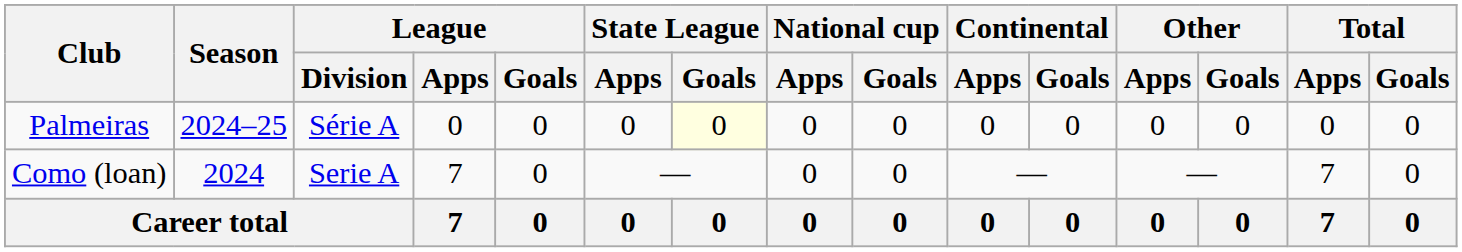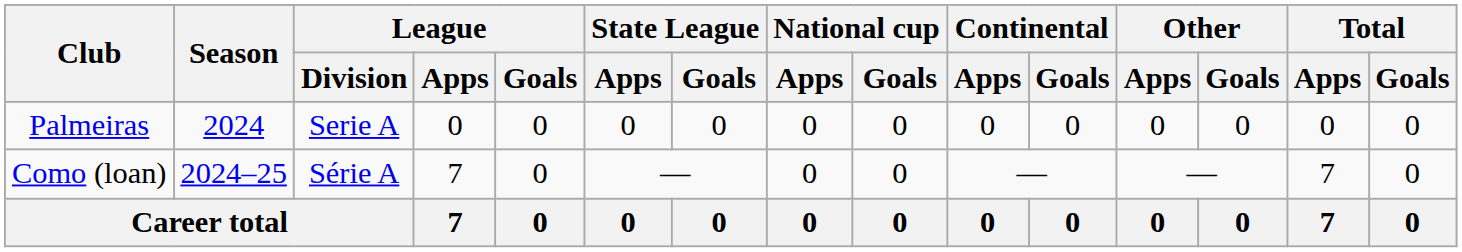Palmeiras | Season: 2024–25 -> 2024
Palmeiras | League / Division: Série A -> Serie A
Palmeiras | State League / Goals: lightyellow background -> no background
Como (loan) | Season: 2024 -> 2024–25
Como (loan) | League / Division: Serie A -> Série A
